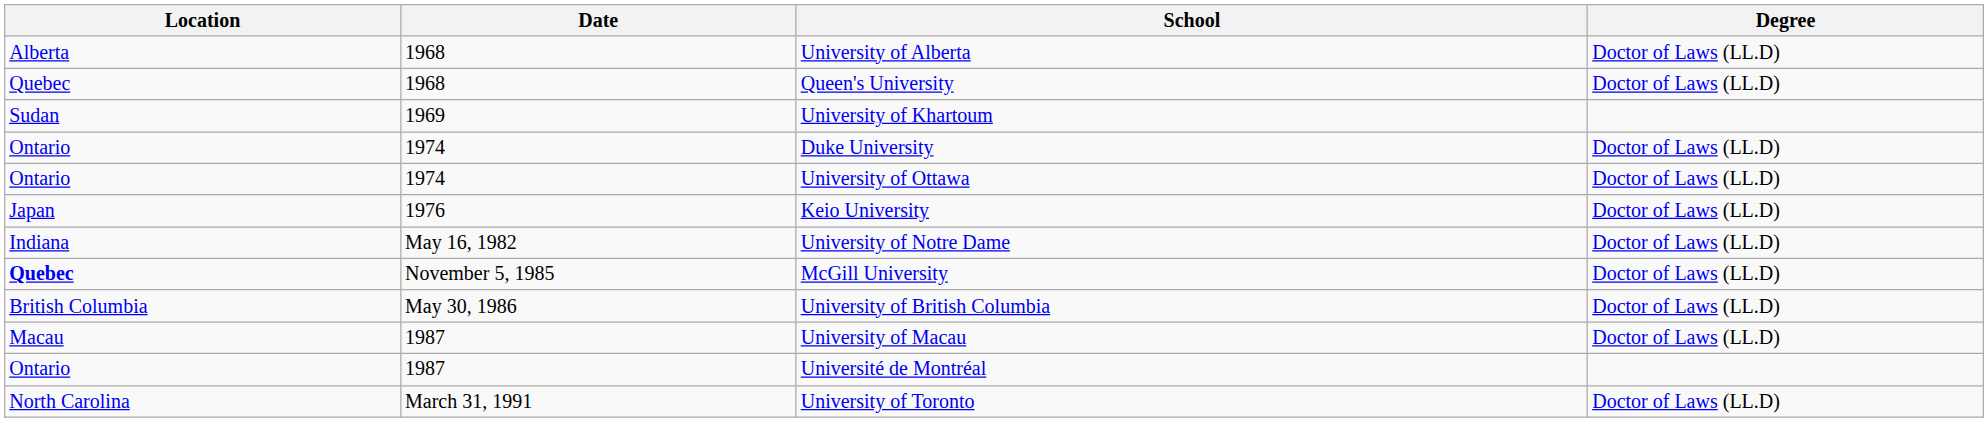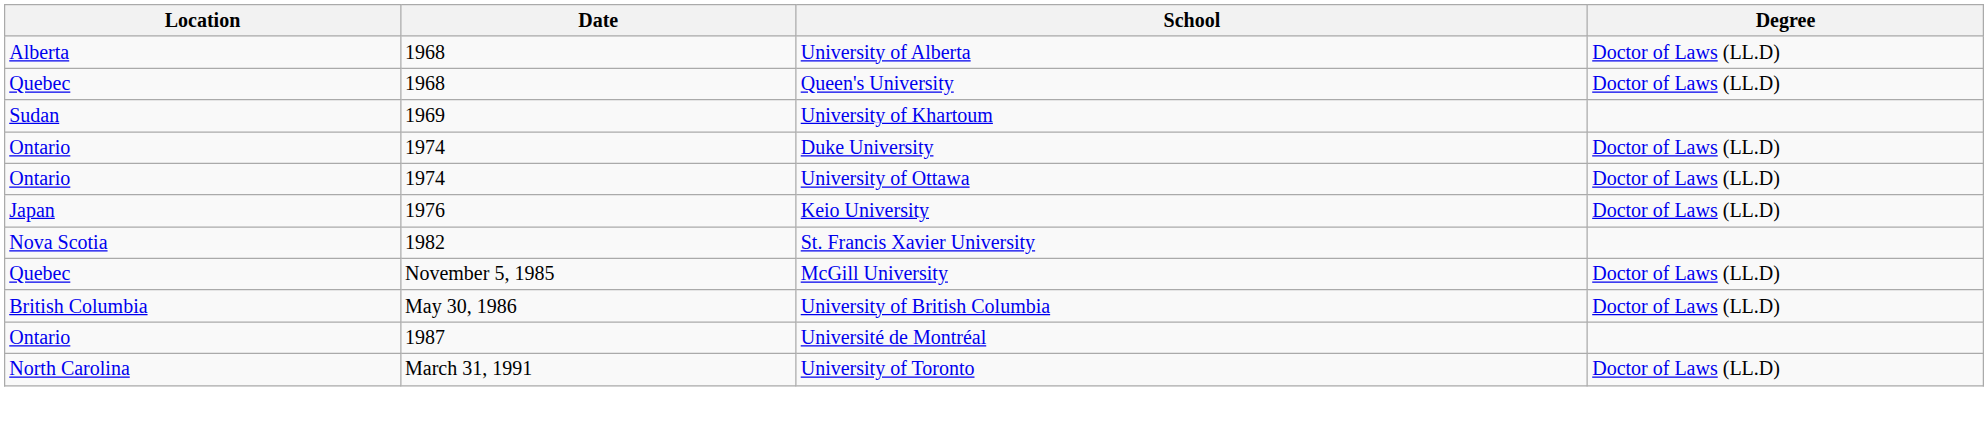- row: Indiana | May 16, 1982 | University of Notre Dame | Doctor of Laws (LL.D)
+ row: Nova Scotia | 1982 | St. Francis Xavier University
McGill University | Location: bold -> normal
- row: Macau | 1987 | University of Macau | Doctor of Laws (LL.D)
